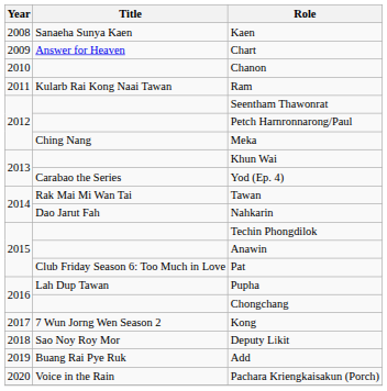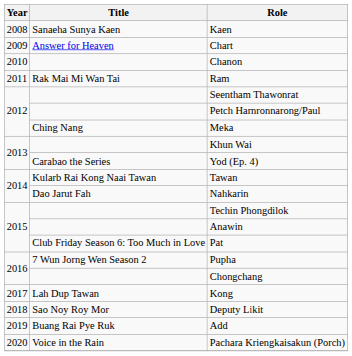Ram | Title: Kularb Rai Kong Naai Tawan -> Rak Mai Mi Wan Tai
Tawan | Title: Rak Mai Mi Wan Tai -> Kularb Rai Kong Naai Tawan
Pupha | Title: Lah Dup Tawan -> 7 Wun Jorng Wen Season 2
Kong | Title: 7 Wun Jorng Wen Season 2 -> Lah Dup Tawan
